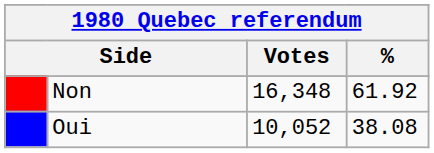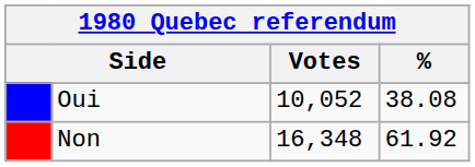rows swapped: Non <-> Oui
